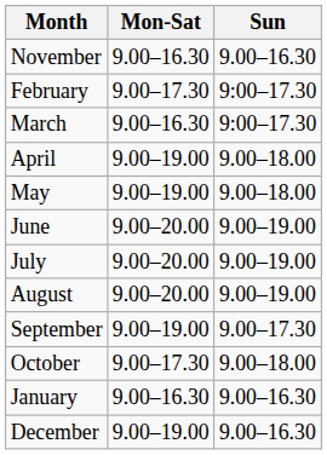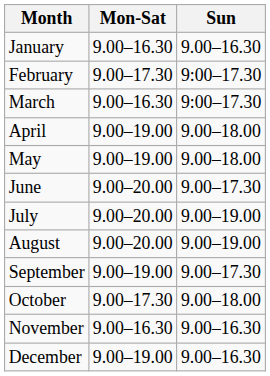rows swapped: January <-> November
June | Sun: 9.00–19.00 -> 9.00–17.30
